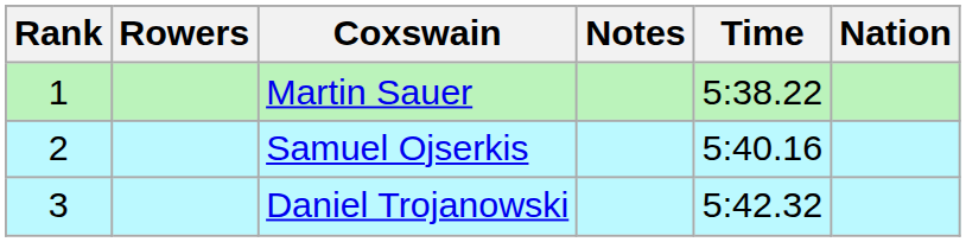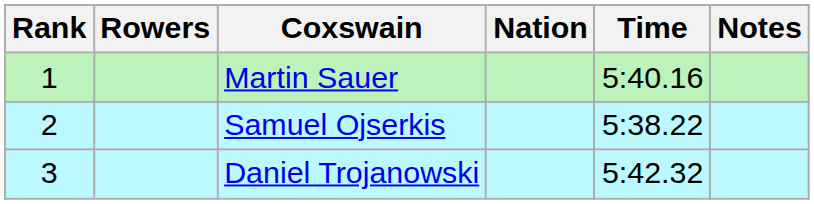columns swapped: Nation <-> Notes
Martin Sauer | Time: 5:38.22 -> 5:40.16
Samuel Ojserkis | Time: 5:40.16 -> 5:38.22
